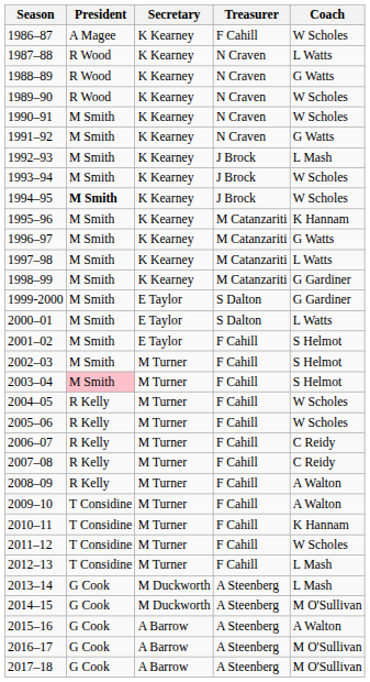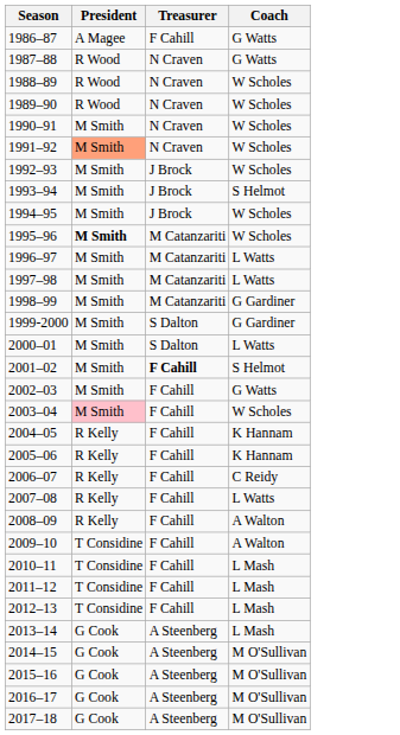- column: Secretary | K Kearney | K Kearney | K Kearney | K Kearney | K Kearney | K Kearney | K Kearney | K Kearney | K Kearney | K Kearney | K Kearney | K Kearney | K Kearney | E Taylor | E Taylor | E Taylor | M Turner | M Turner | M Turner | M Turner | M Turner | M Turner | M Turner | M Turner | M Turner | M Turner | M Turner | M Duckworth | M Duckworth | A Barrow | A Barrow | A Barrow
1986–87 | Coach: W Scholes -> G Watts
1987–88 | Coach: L Watts -> G Watts
1988–89 | Coach: G Watts -> W Scholes
1991–92 | President: no background -> lightsalmon background
1991–92 | Coach: G Watts -> W Scholes
1992–93 | Coach: L Mash -> W Scholes
1993–94 | Coach: W Scholes -> S Helmot
1994–95 | President: bold -> normal
1995–96 | President: normal -> bold
1995–96 | Coach: K Hannam -> W Scholes
1996–97 | Coach: G Watts -> L Watts
2001–02 | Treasurer: normal -> bold
2002–03 | Coach: S Helmot -> G Watts
2003–04 | Coach: S Helmot -> W Scholes
2004–05 | Coach: W Scholes -> K Hannam
2005–06 | Coach: W Scholes -> K Hannam
2007–08 | Coach: C Reidy -> L Watts
2010–11 | Coach: K Hannam -> L Mash
2011–12 | Coach: W Scholes -> L Mash
2015–16 | Coach: A Walton -> M O'Sullivan
